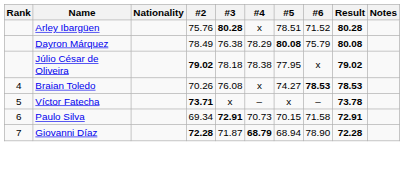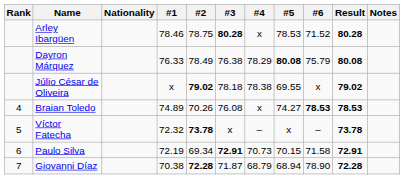+ column: #1 | 78.46 | 76.33 | x | 74.89 | 72.32 | 72.19 | 70.38
Arley Ibargüen | #2: 75.76 -> 78.75
Arley Ibargüen | #5: 78.51 -> 78.53
Júlio César de Oliveira | #5: 77.95 -> 69.55
Víctor Fatecha | #2: 73.71 -> 73.78
Giovanni Díaz | #4: bold -> normal
